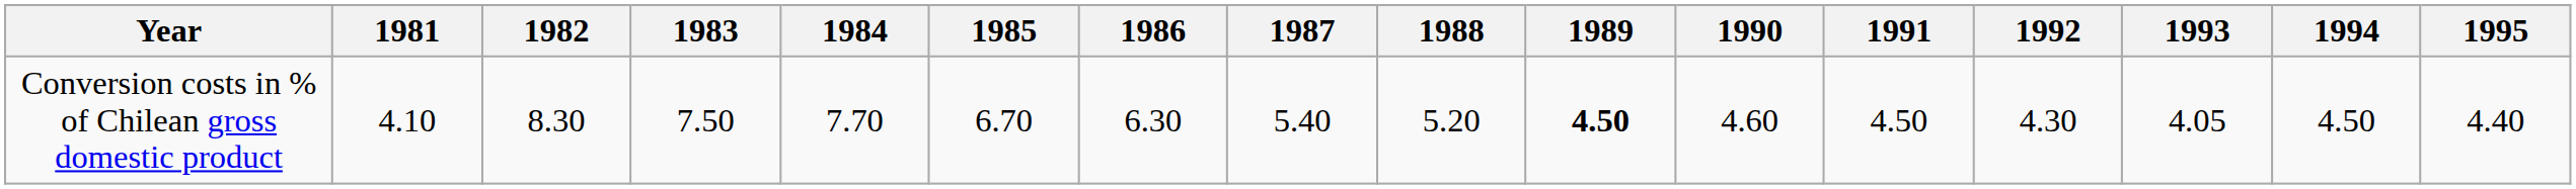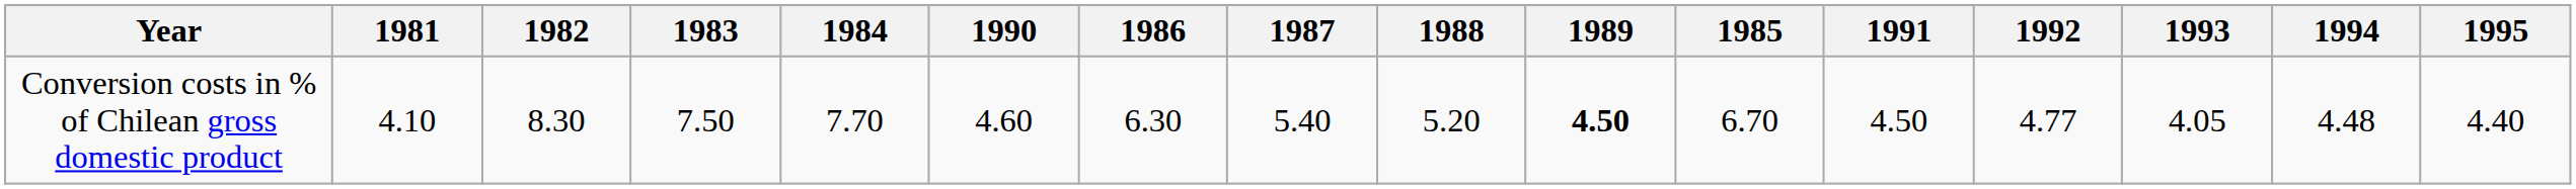columns swapped: 1985 <-> 1990
Conversion costs in % of Chilean gross domestic product | 1992: 4.30 -> 4.77
Conversion costs in % of Chilean gross domestic product | 1994: 4.50 -> 4.48
